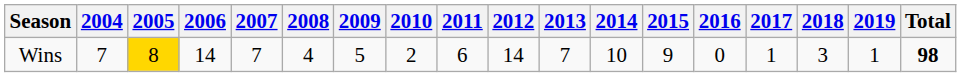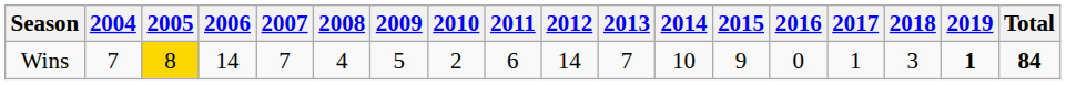Wins | 2019: normal -> bold
Wins | Total: 98 -> 84
